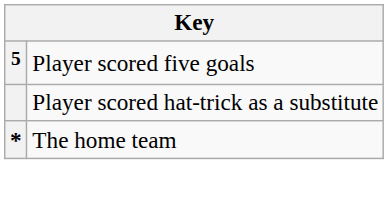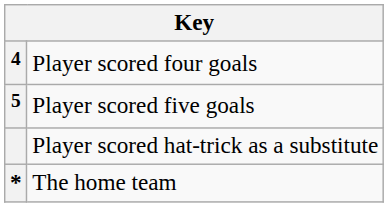+ row: 4 | Player scored four goals
